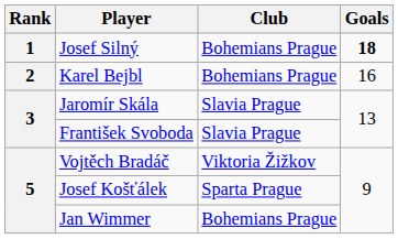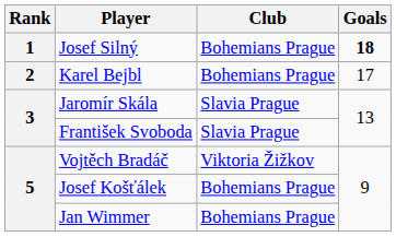Karel Bejbl | Goals: 16 -> 17
Josef Košťálek | Club: Sparta Prague -> Bohemians Prague
